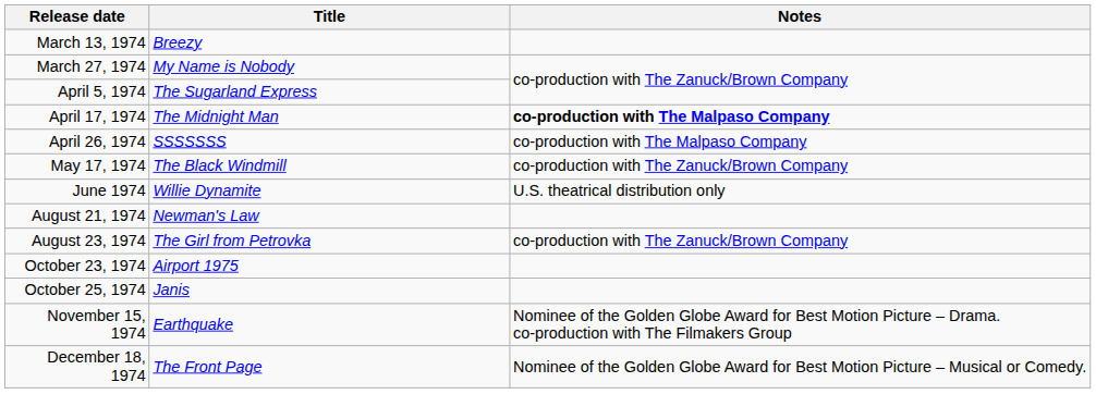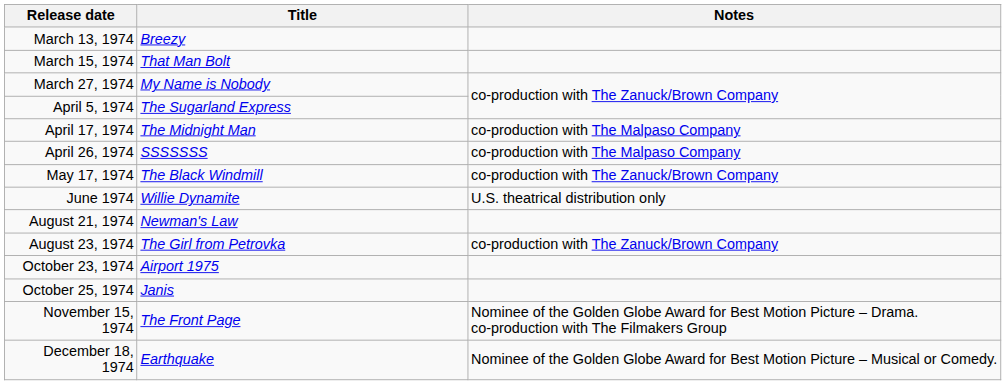+ row: March 15, 1974 | That Man Bolt
April 17, 1974 | Notes: bold -> normal
November 15, 1974 | Title: Earthquake -> The Front Page
December 18, 1974 | Title: The Front Page -> Earthquake
